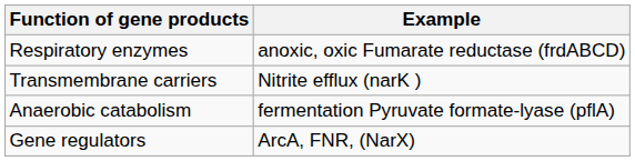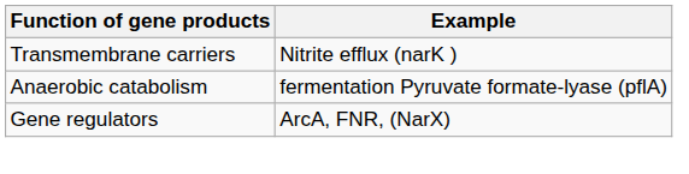- row: Respiratory enzymes | anoxic, oxic Fumarate reductase (frdABCD)
